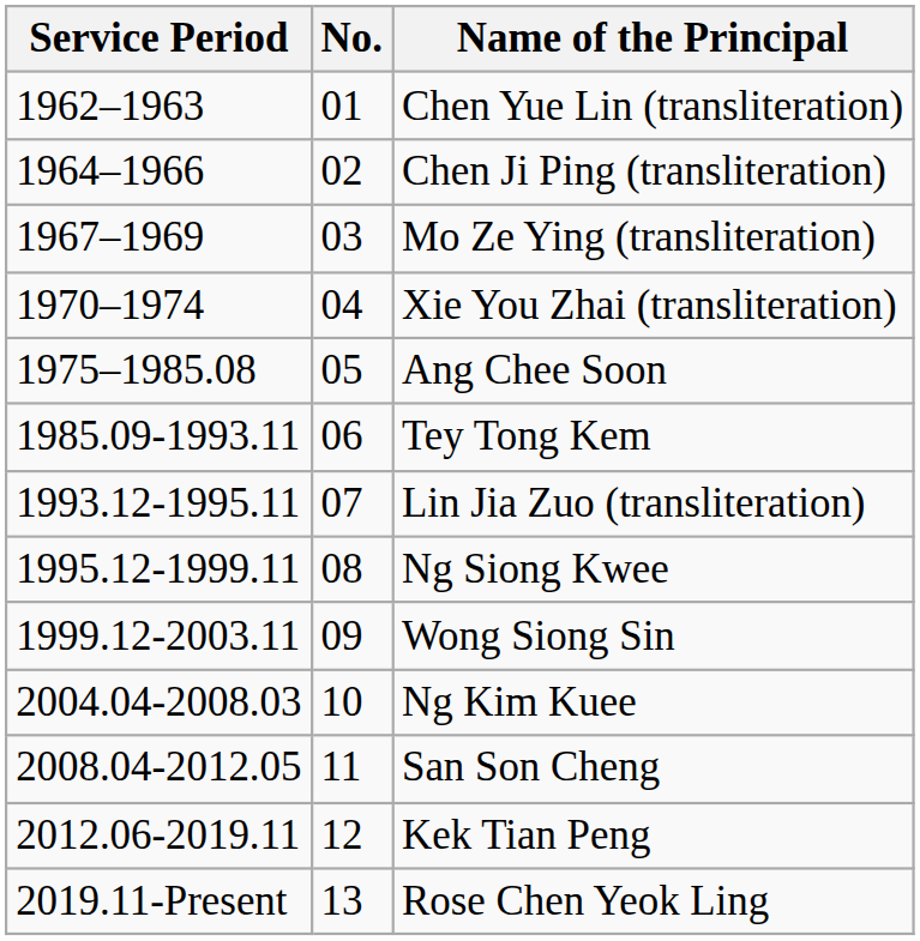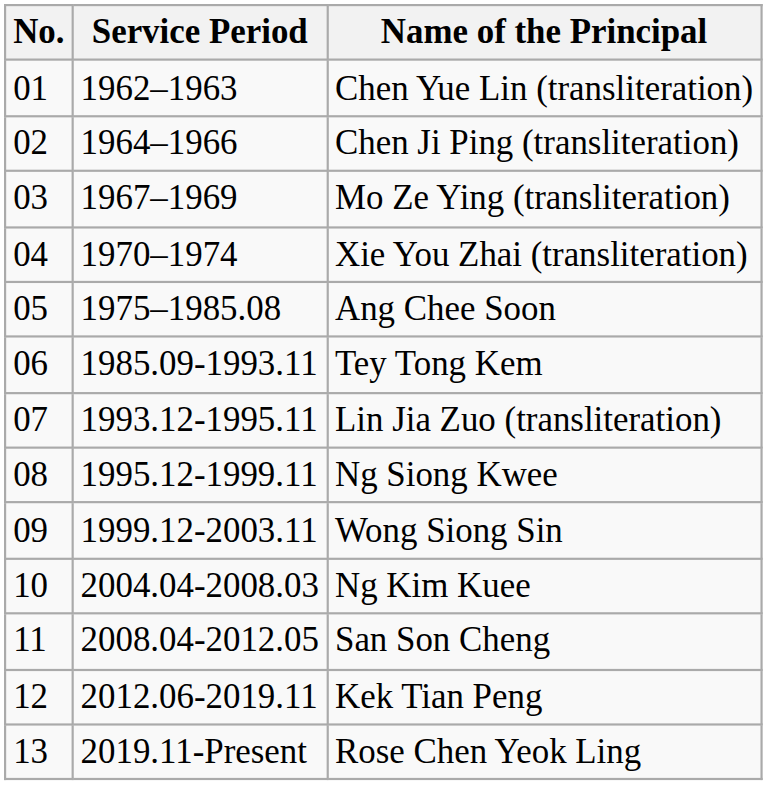columns swapped: No. <-> Service Period
